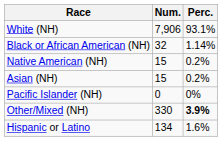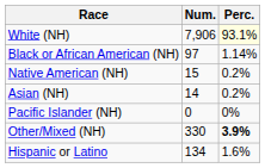White (NH) | Perc.: no background -> lightyellow background
Black or African American (NH) | Num.: 32 -> 97
Asian (NH) | Num.: 15 -> 14
